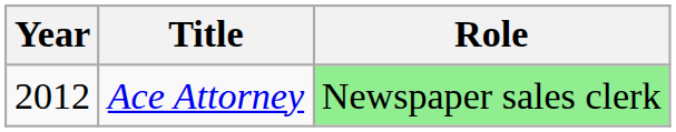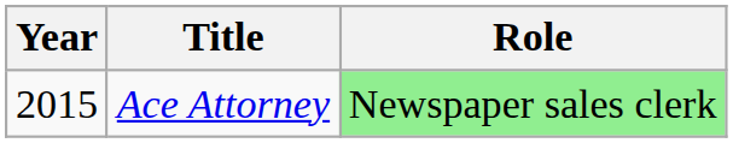Ace Attorney | Year: 2012 -> 2015
